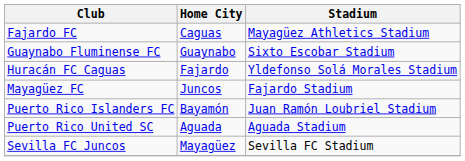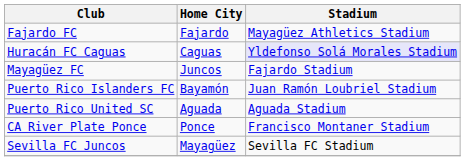Fajardo FC | Home City: Caguas -> Fajardo
- row: Guaynabo Fluminense FC | Guaynabo | Sixto Escobar Stadium
Huracán FC Caguas | Home City: Fajardo -> Caguas
Huracán FC Caguas | Stadium: no background -> lavender background
+ row: CA River Plate Ponce | Ponce | Francisco Montaner Stadium
